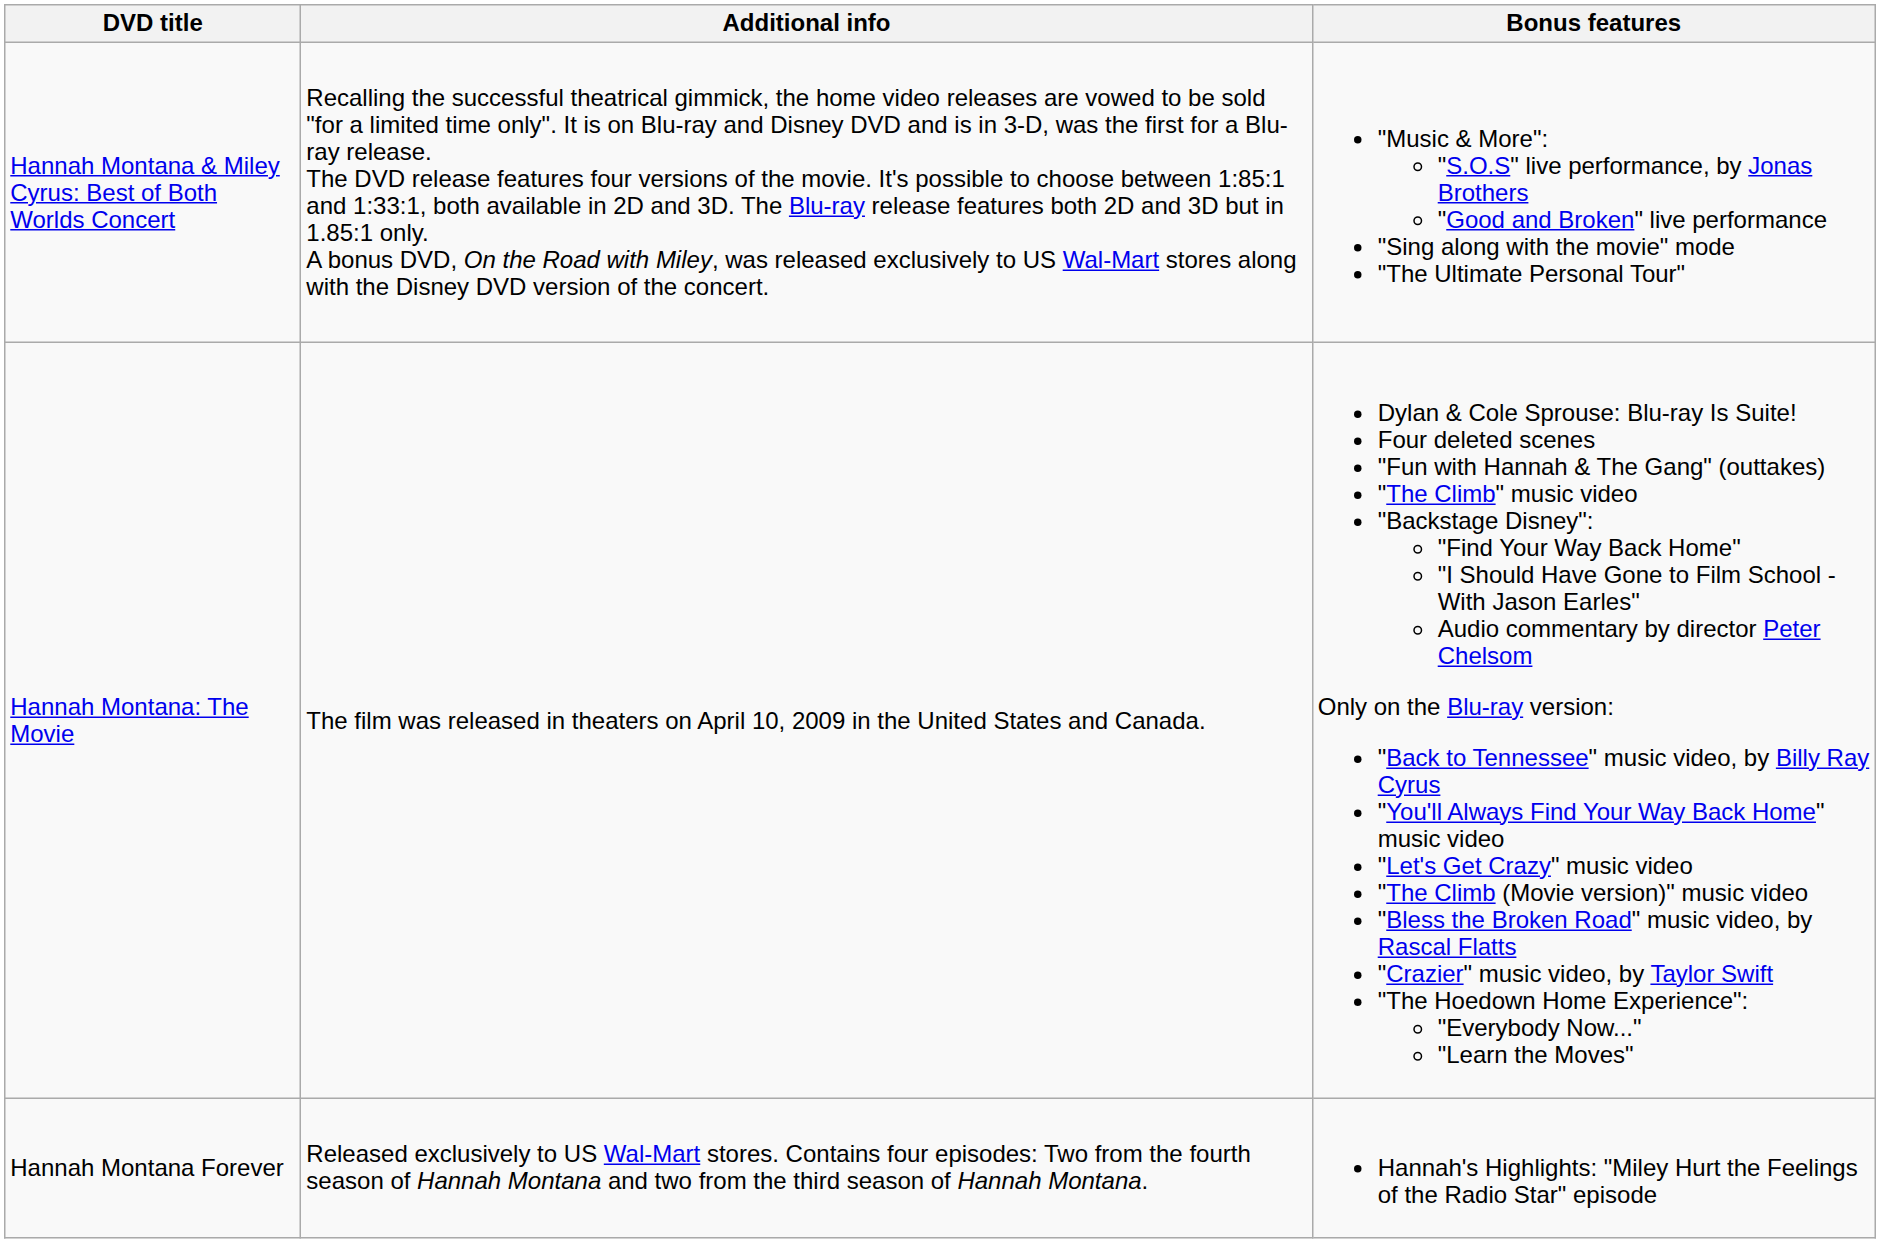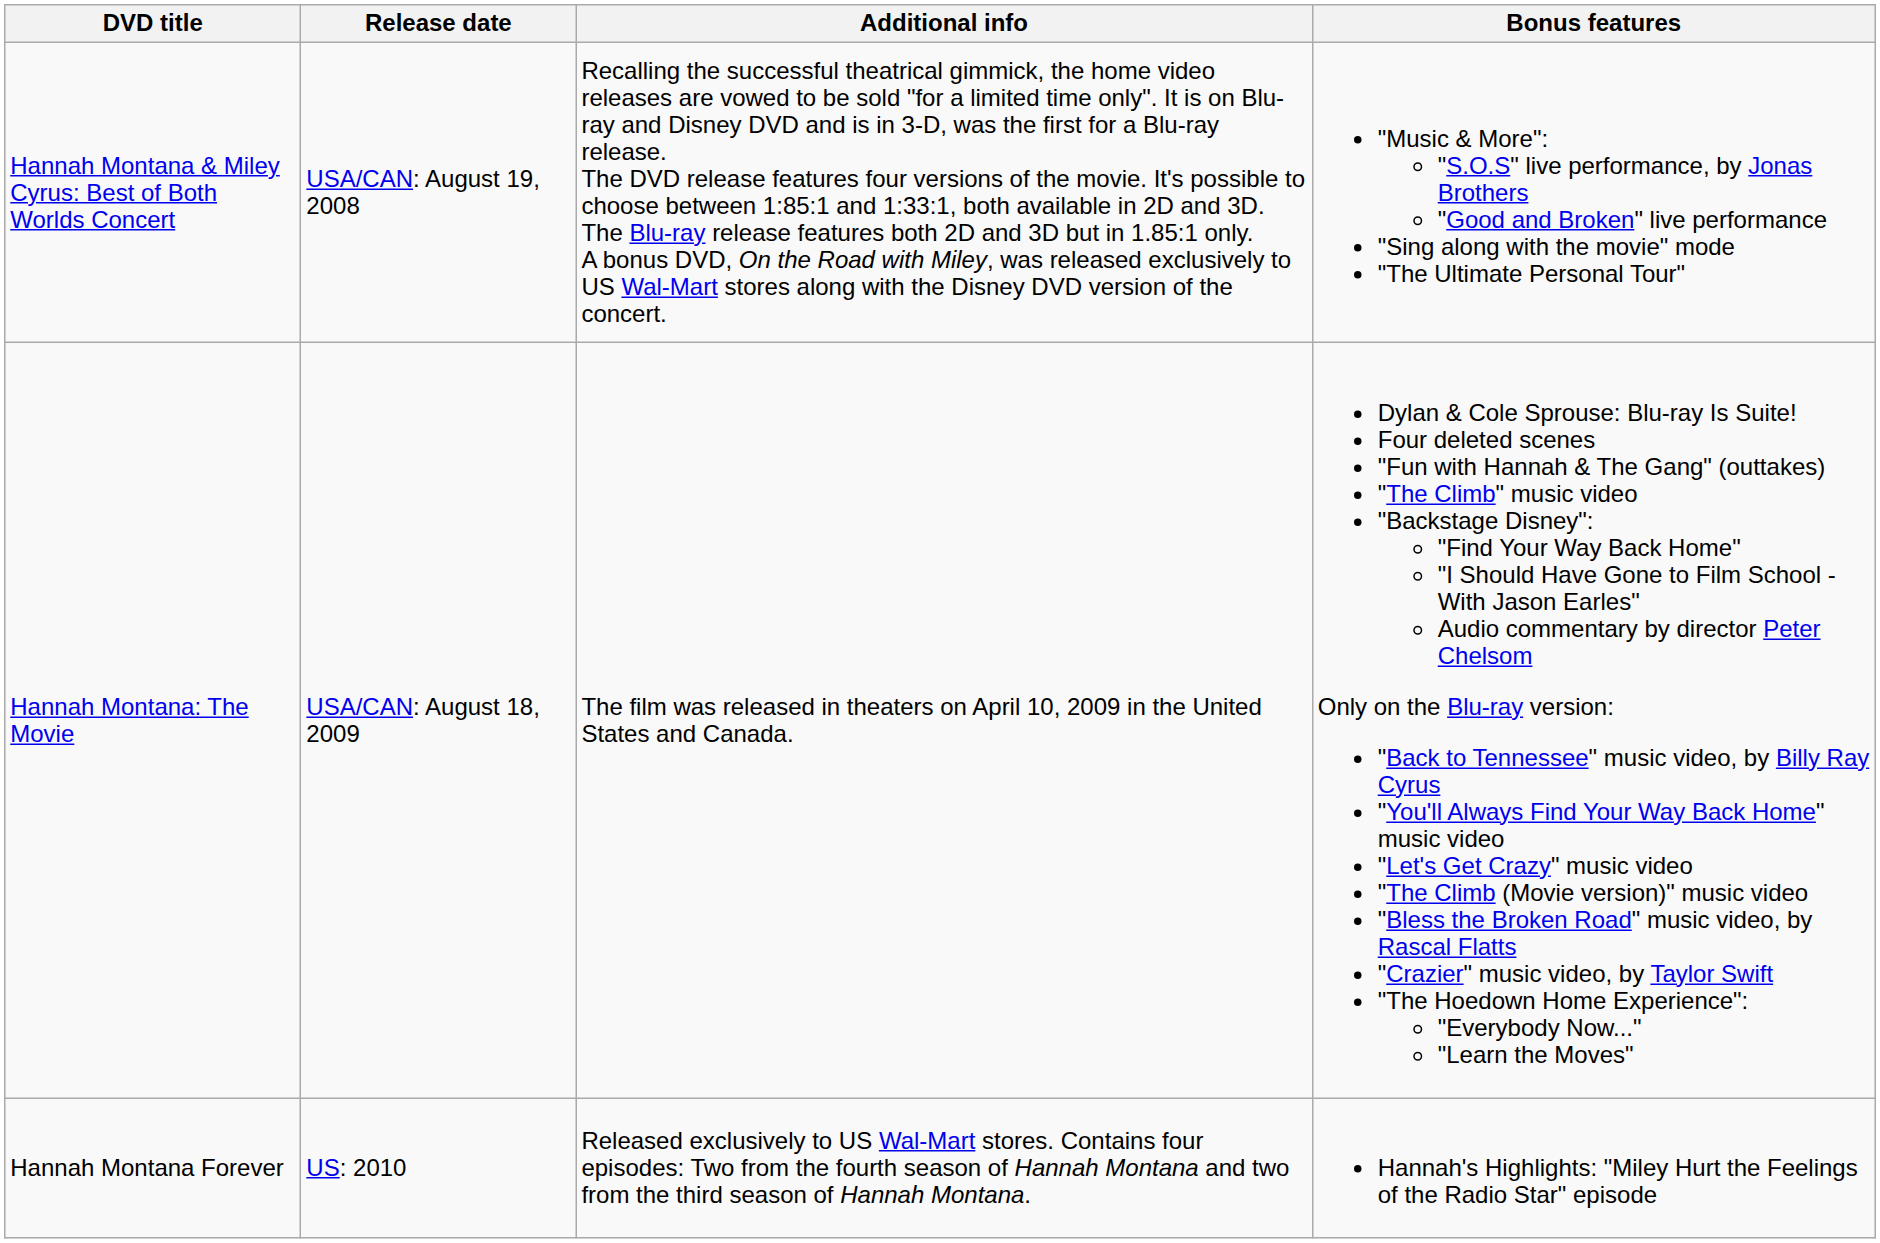+ column: Release date | USA/CAN: August 19, 2008 | USA/CAN: August 18, 2009 | US: 2010
